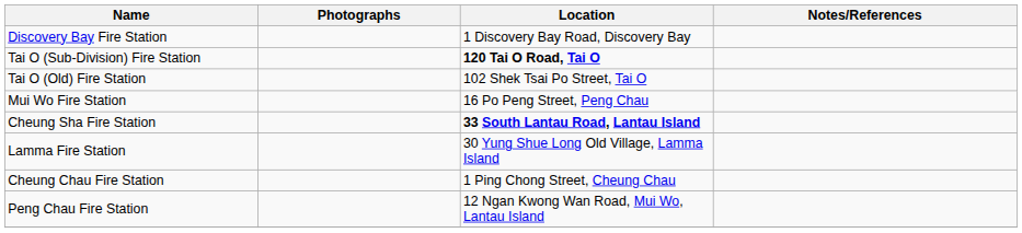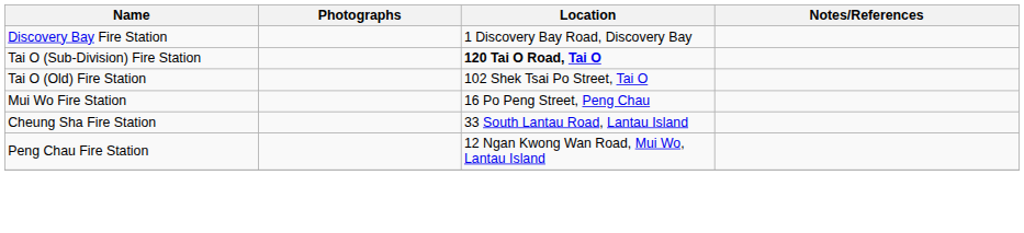Cheung Sha Fire Station | Location: bold -> normal
- row: Lamma Fire Station | 30 Yung Shue Long Old Village, Lamma Island
- row: Cheung Chau Fire Station | 1 Ping Chong Street, Cheung Chau
